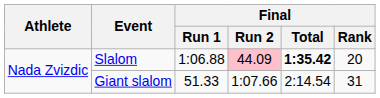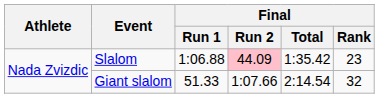Slalom | Final / Total: bold -> normal
Slalom | Final / Rank: 20 -> 23
Giant slalom | Final / Rank: 31 -> 32
